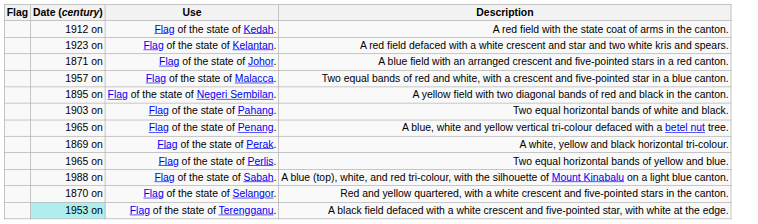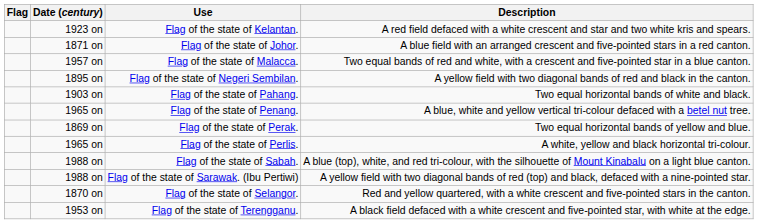- row: 1912 on | Flag of the state of Kedah. | A red field with the state coat of arms in the canton.
Flag of the state of Perak. | Description: A white, yellow and black horizontal tri-colour. -> Two equal horizontal bands of yellow and blue.
Flag of the state of Perlis. | Description: Two equal horizontal bands of yellow and blue. -> A white, yellow and black horizontal tri-colour.
+ row: 1988 on | Flag of the state of Sarawak. (Ibu Pertiwi) | A yellow field with two diagonal bands of red (top) and black, defaced with a nine-pointed star.
Flag of the state of Terengganu. | Date (century): paleturquoise background -> no background
